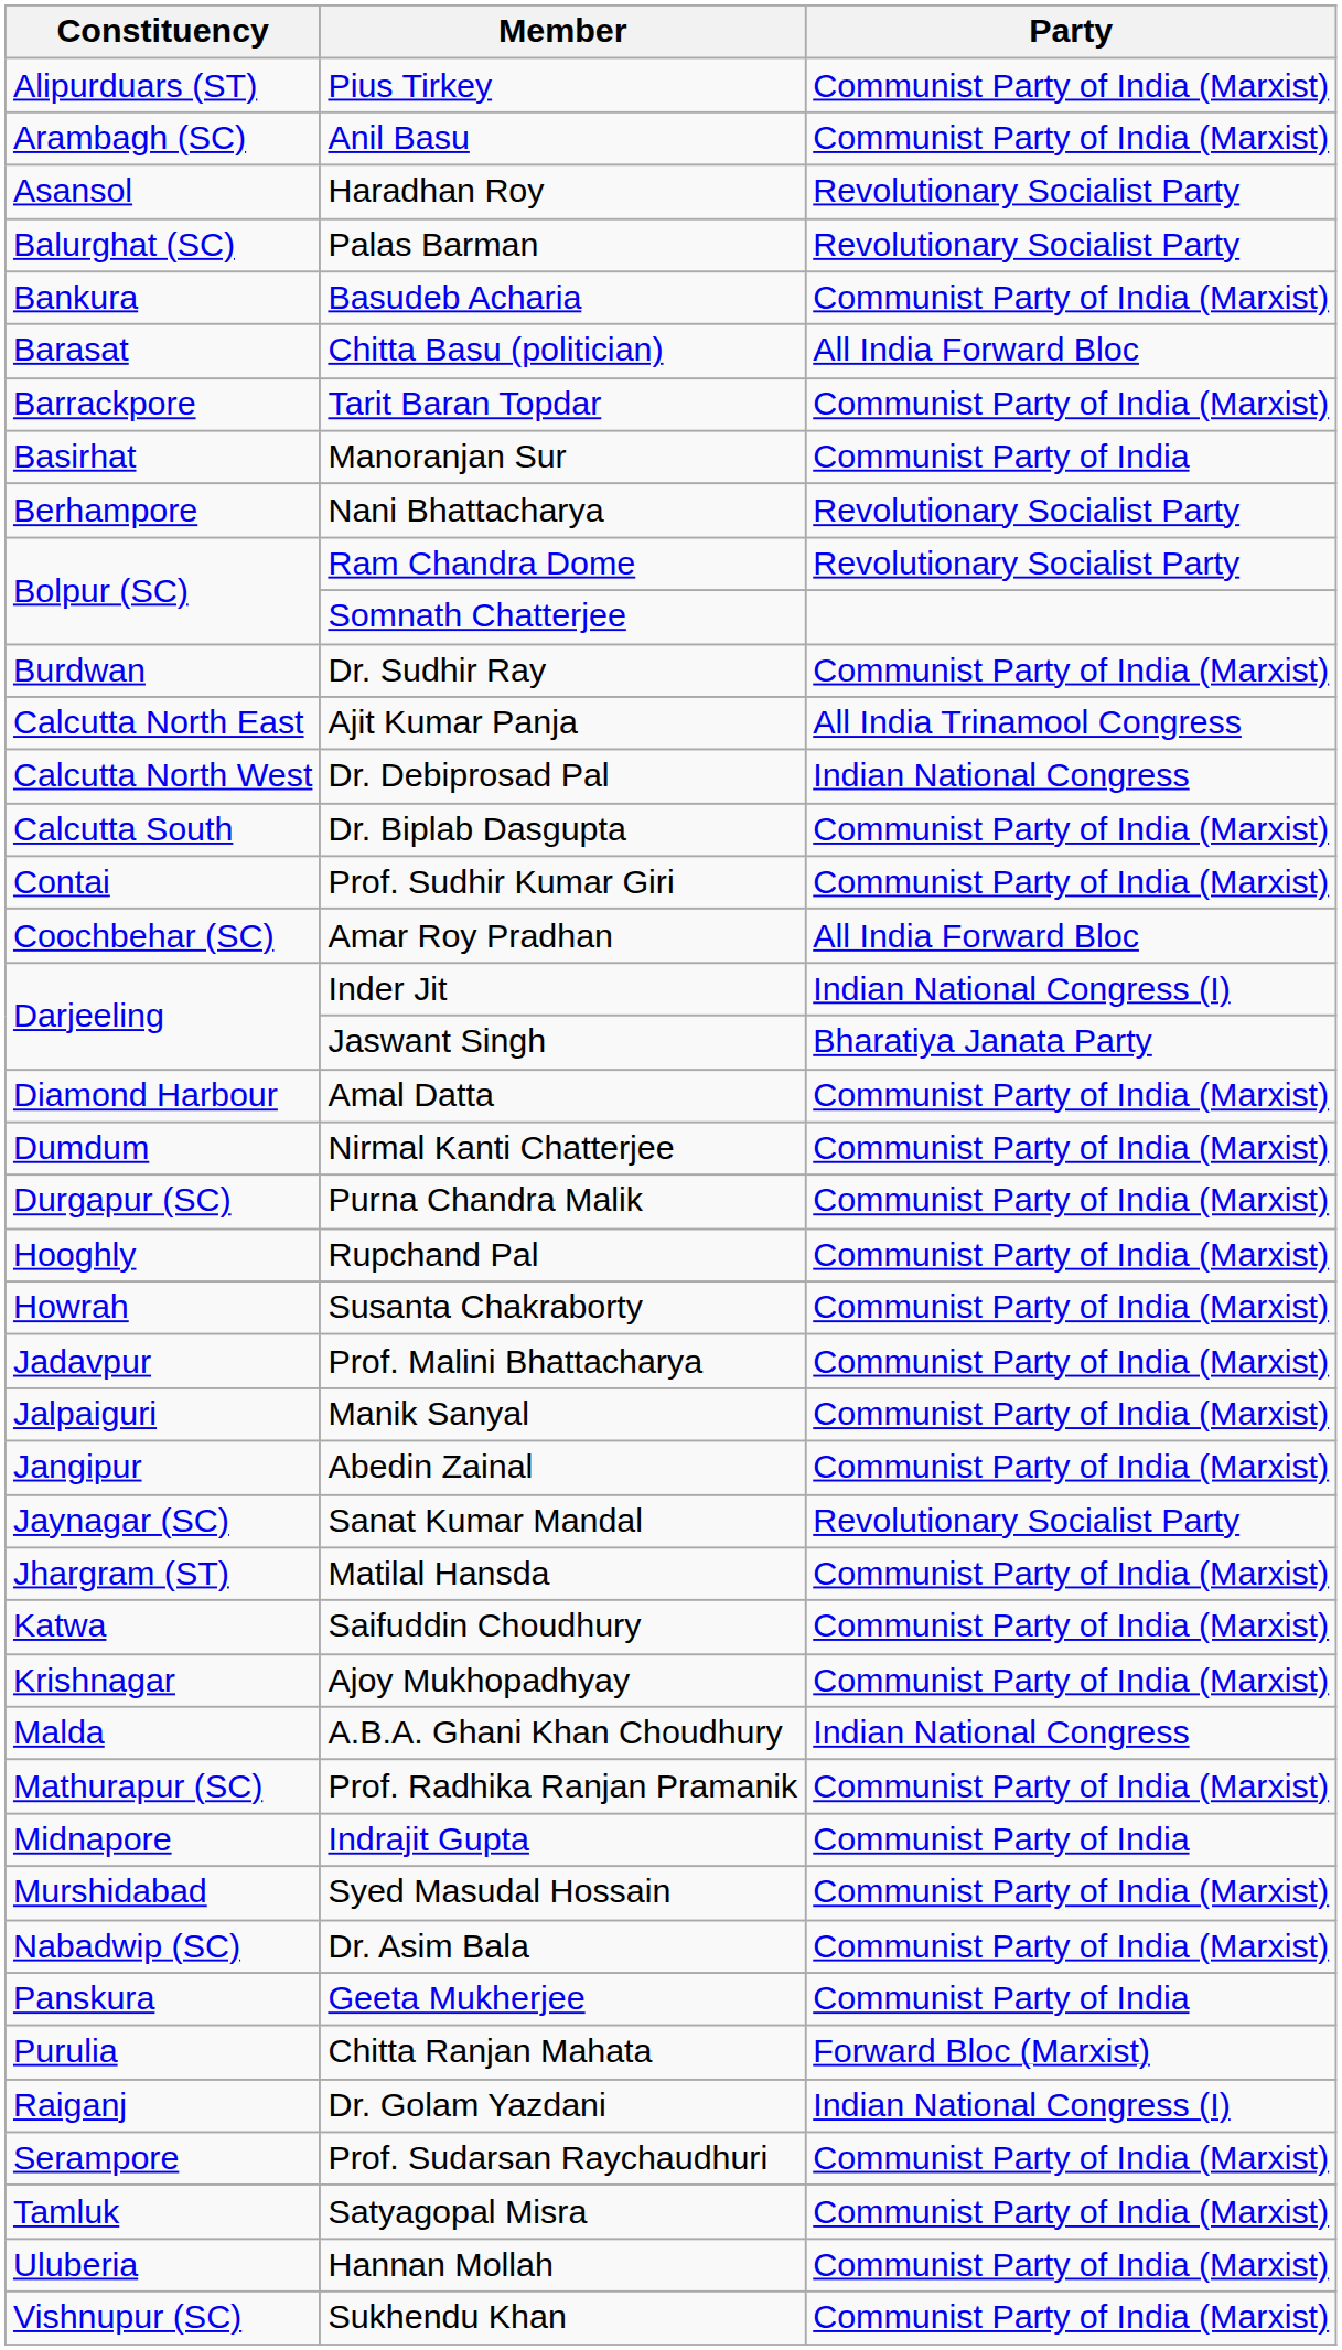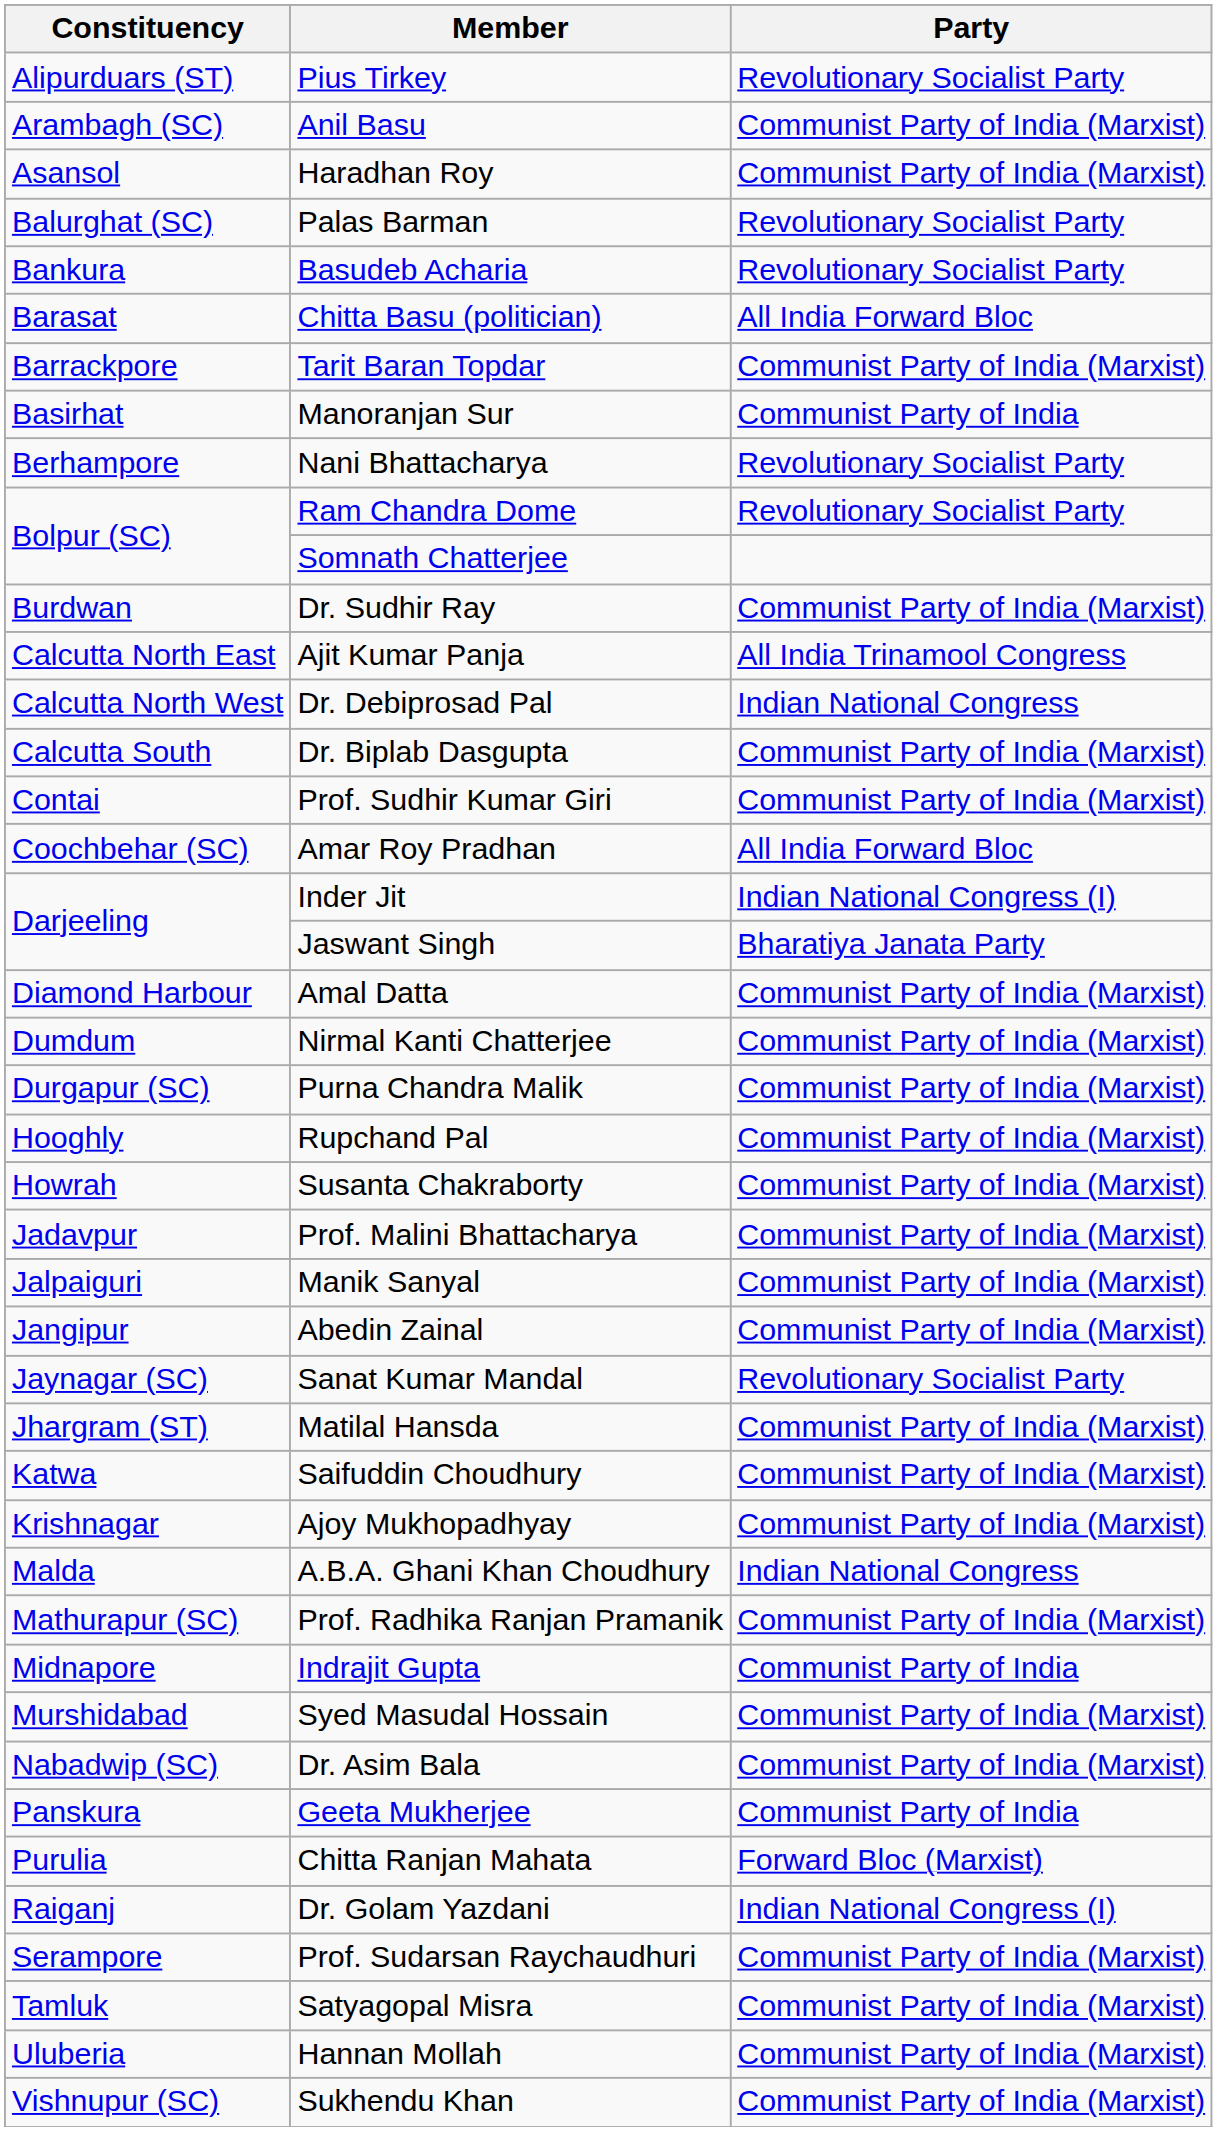Pius Tirkey | Party: Communist Party of India (Marxist) -> Revolutionary Socialist Party
Haradhan Roy | Party: Revolutionary Socialist Party -> Communist Party of India (Marxist)
Basudeb Acharia | Party: Communist Party of India (Marxist) -> Revolutionary Socialist Party
